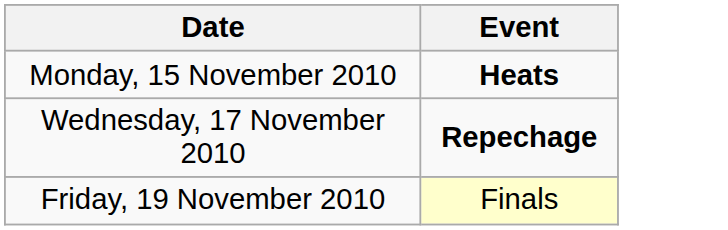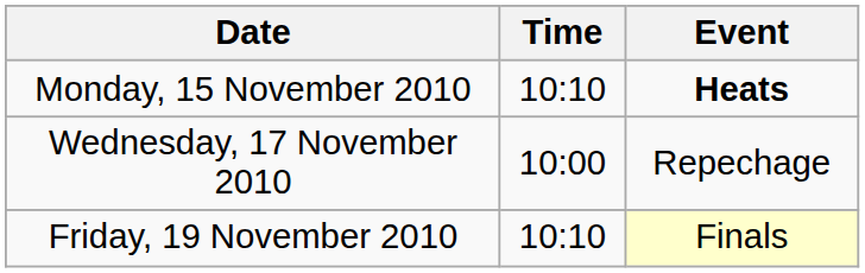+ column: Time | 10:10 | 10:00 | 10:10
Wednesday, 17 November 2010 | Event: bold -> normal
